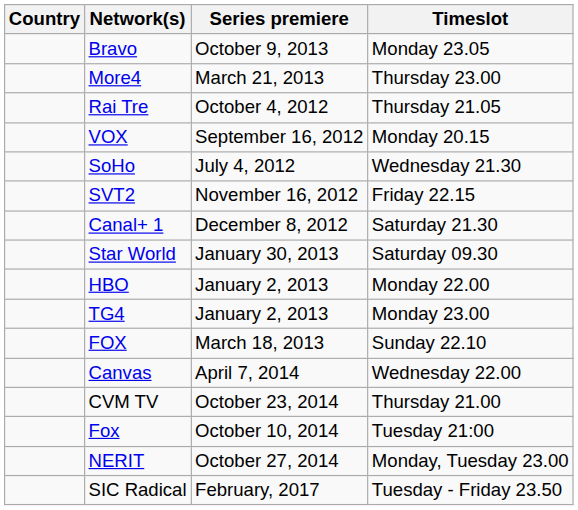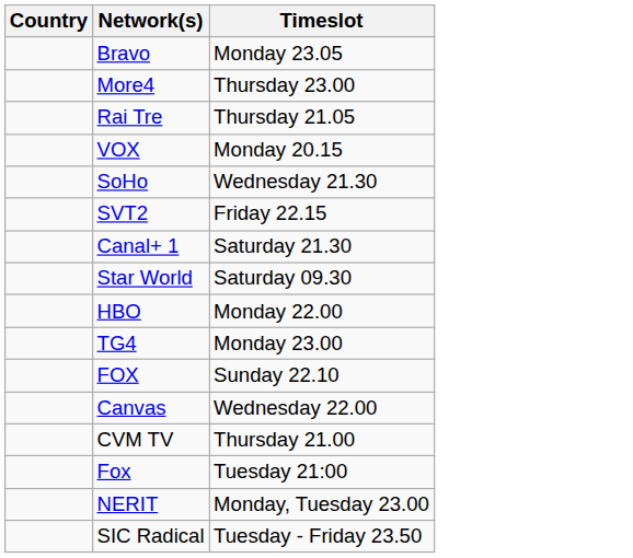- column: Series premiere | October 9, 2013 | March 21, 2013 | October 4, 2012 | September 16, 2012 | July 4, 2012 | November 16, 2012 | December 8, 2012 | January 30, 2013 | January 2, 2013 | January 2, 2013 | March 18, 2013 | April 7, 2014 | October 23, 2014 | October 10, 2014 | October 27, 2014 | February, 2017
